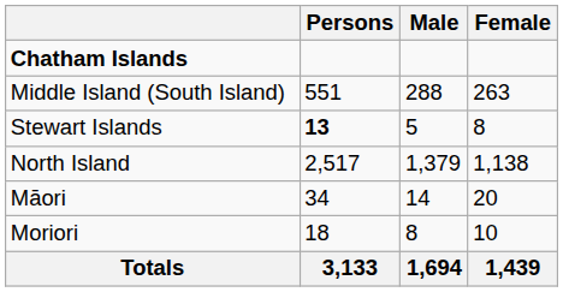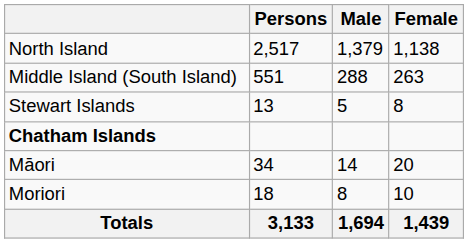rows swapped: North Island <-> Chatham Islands
Stewart Islands | Persons: bold -> normal
